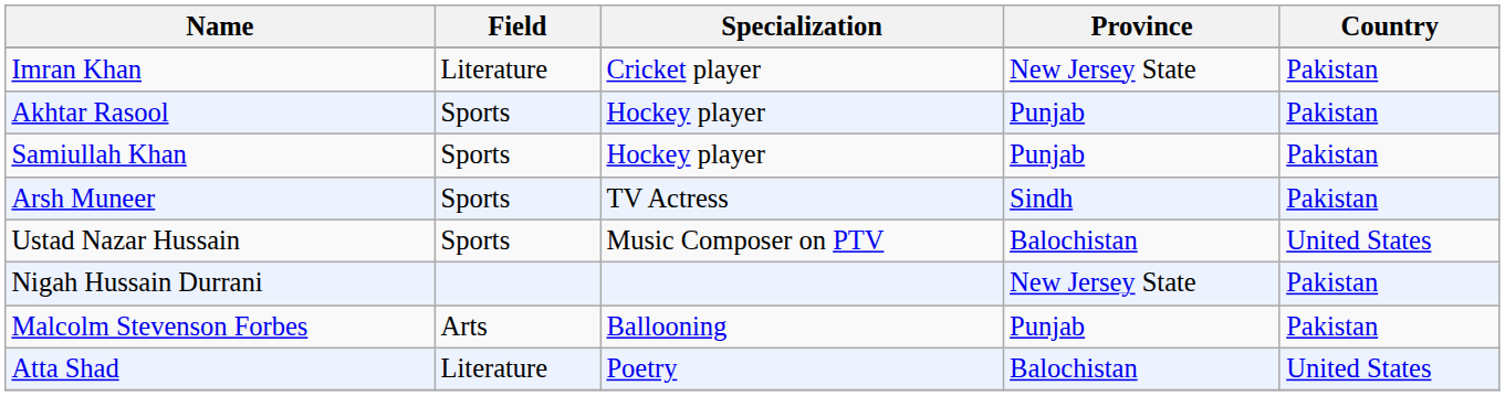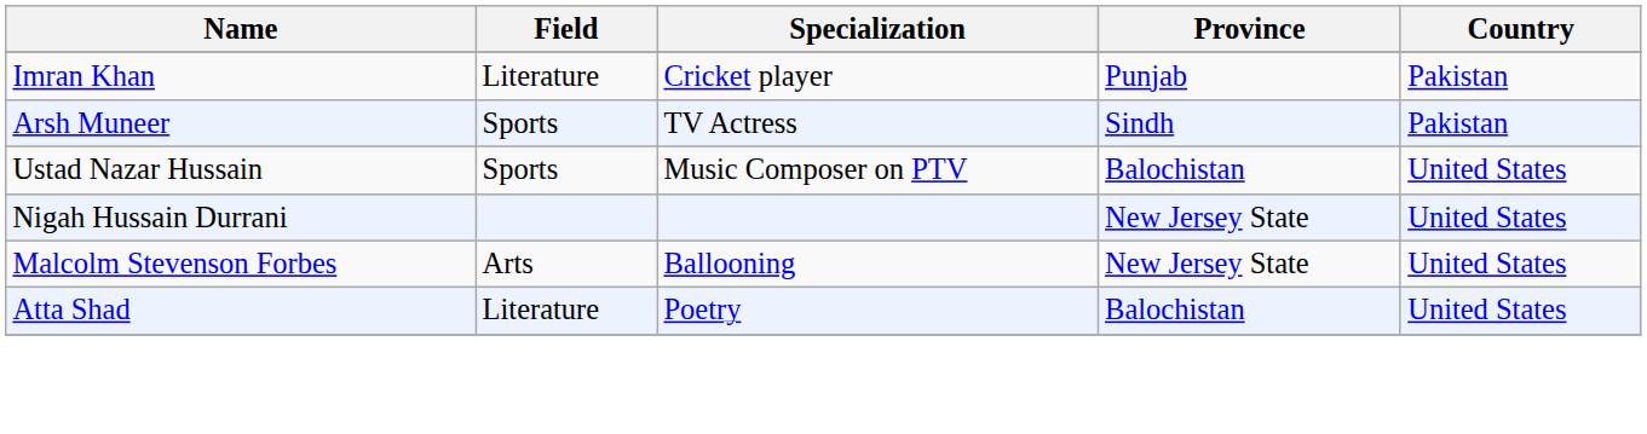Imran Khan | Province: New Jersey State -> Punjab
- row: Akhtar Rasool | Sports | Hockey player | Punjab | Pakistan
- row: Samiullah Khan | Sports | Hockey player | Punjab | Pakistan
Nigah Hussain Durrani | Country: Pakistan -> United States
Malcolm Stevenson Forbes | Province: Punjab -> New Jersey State
Malcolm Stevenson Forbes | Country: Pakistan -> United States
